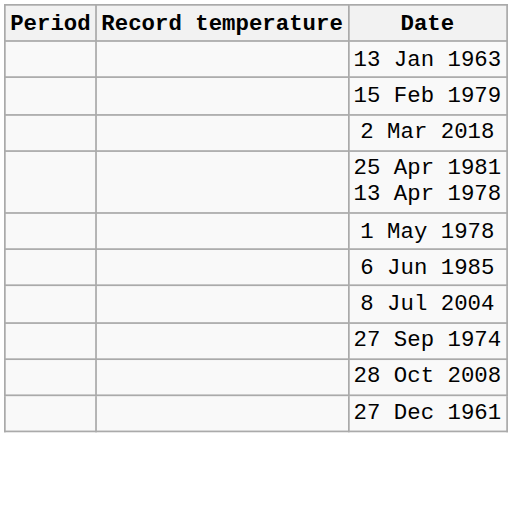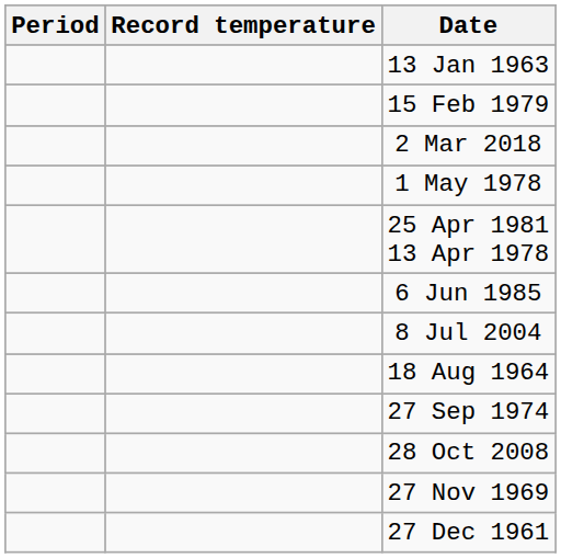rows swapped: 25 Apr 1981 13 Apr 1978 <-> 1 May 1978
+ row: 18 Aug 1964
+ row: 27 Nov 1969
